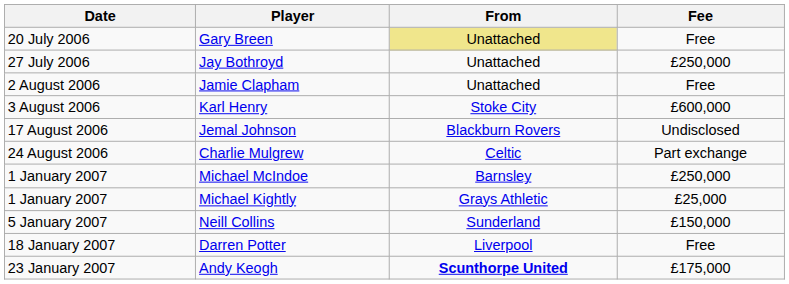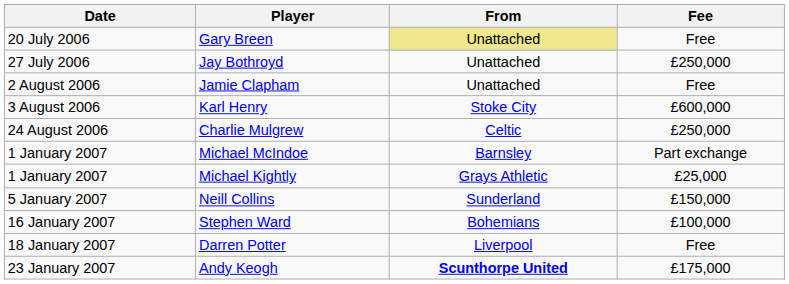- row: 17 August 2006 | Jemal Johnson | Blackburn Rovers | Undisclosed
Charlie Mulgrew | Fee: Part exchange -> £250,000
Michael McIndoe | Fee: £250,000 -> Part exchange
+ row: 16 January 2007 | Stephen Ward | Bohemians | £100,000
